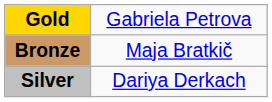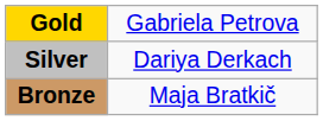rows swapped: Silver <-> Bronze
